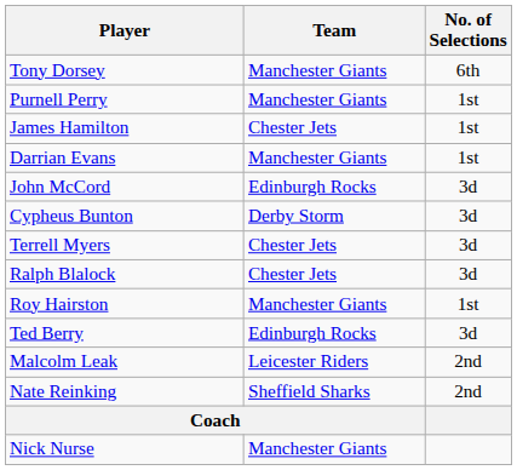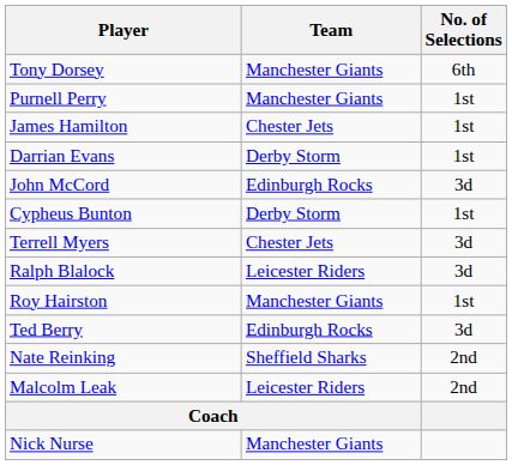Darrian Evans | Team: Manchester Giants -> Derby Storm
Cypheus Bunton | No. of Selections: 3d -> 1st
Ralph Blalock | Team: Chester Jets -> Leicester Riders
rows swapped: Malcolm Leak <-> Nate Reinking
